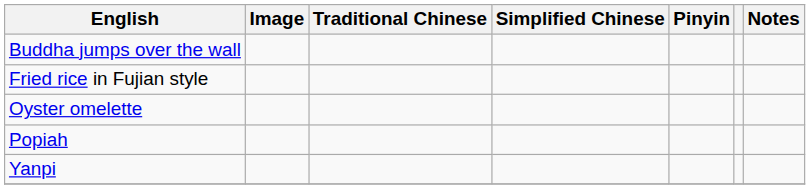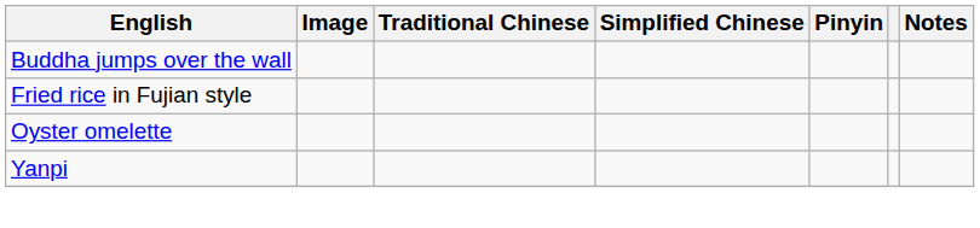- row: Popiah
